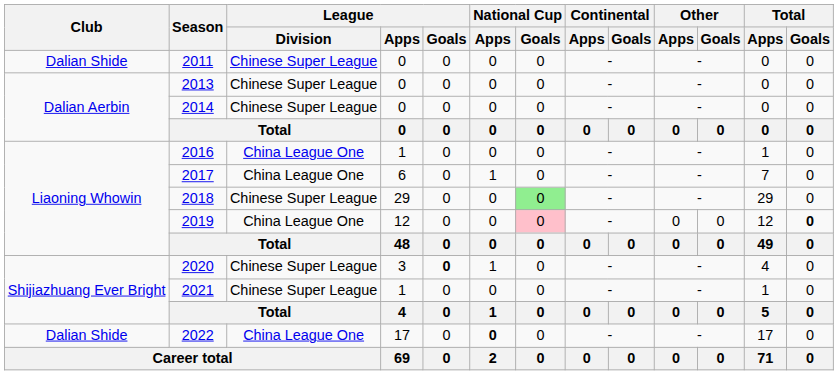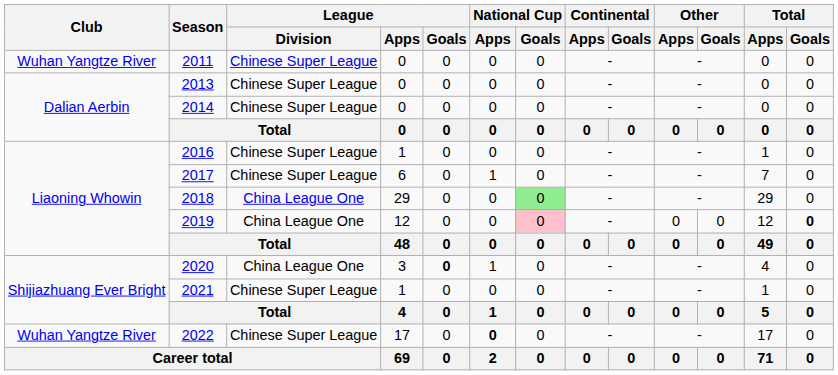2011 | Club: Dalian Shide -> Wuhan Yangtze River
2016 | League / Division: China League One -> Chinese Super League
2017 | League / Division: China League One -> Chinese Super League
2018 | League / Division: Chinese Super League -> China League One
2020 | League / Division: Chinese Super League -> China League One
2022 | Club: Dalian Shide -> Wuhan Yangtze River
2022 | League / Division: China League One -> Chinese Super League
